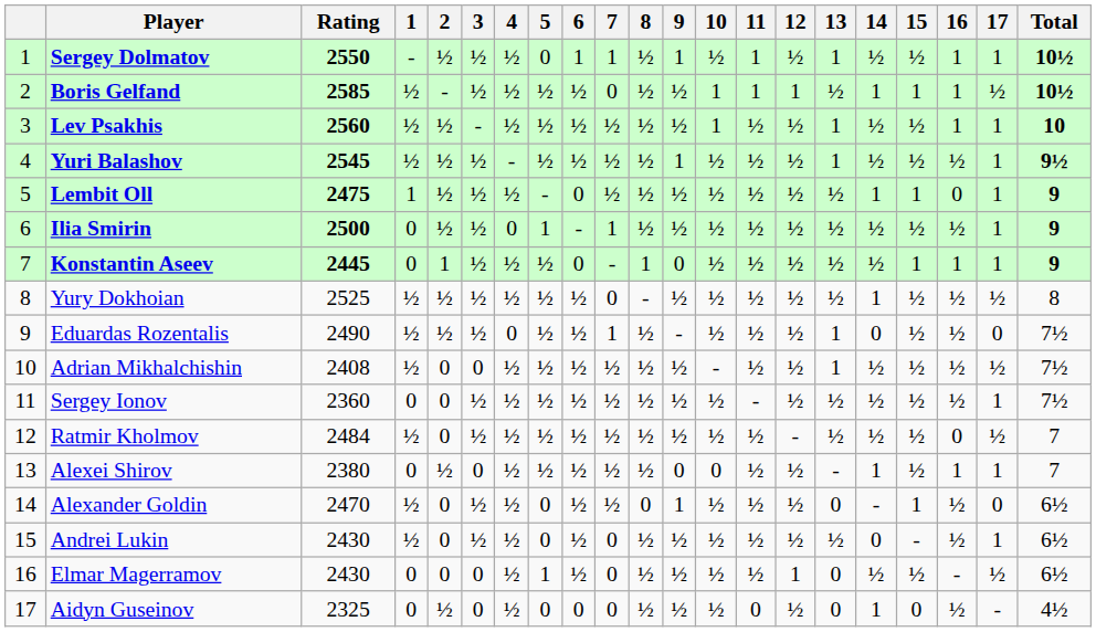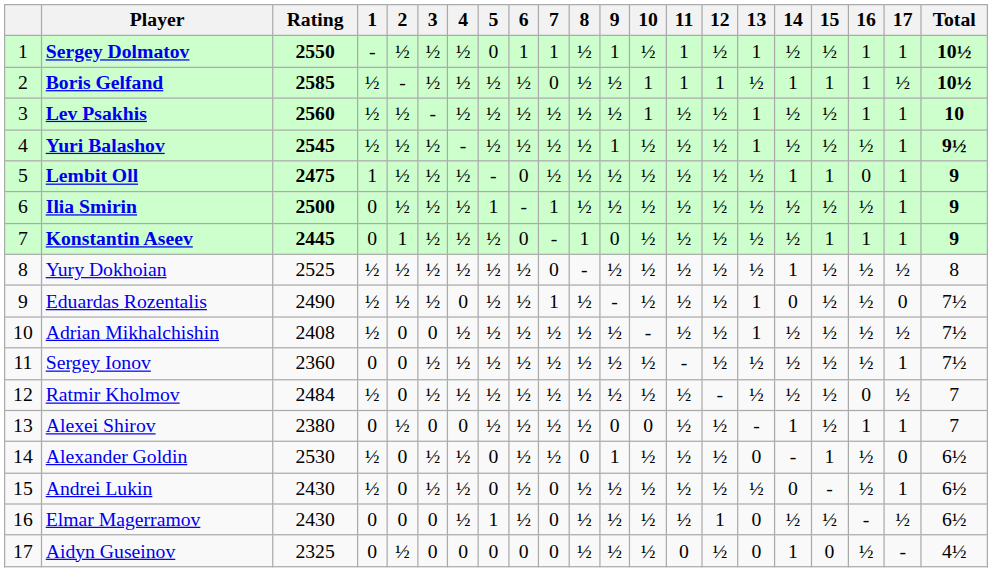Ilia Smirin | 4: 0 -> ½
Alexei Shirov | 4: ½ -> 0
Alexander Goldin | Rating: 2470 -> 2530
Aidyn Guseinov | 4: ½ -> 0
